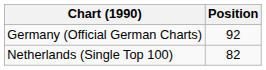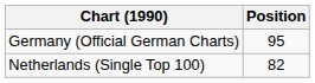Germany (Official German Charts) | Position: 92 -> 95
